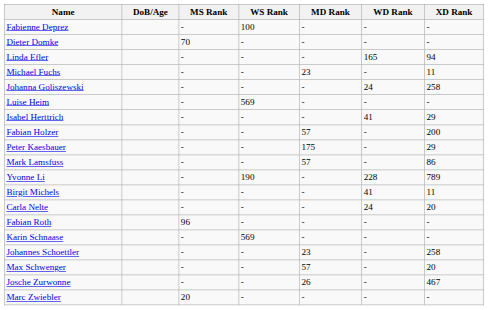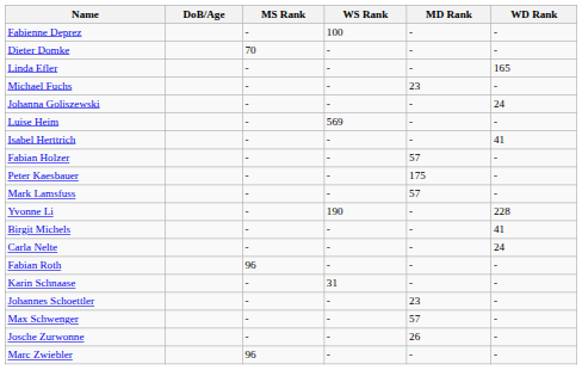- column: XD Rank | - | - | 94 | 11 | 258 | - | 29 | 200 | 29 | 86 | 789 | 11 | 20 | - | - | 258 | 20 | 467 | -
Karin Schnaase | WS Rank: 569 -> 31
Marc Zwiebler | MS Rank: 20 -> 96
